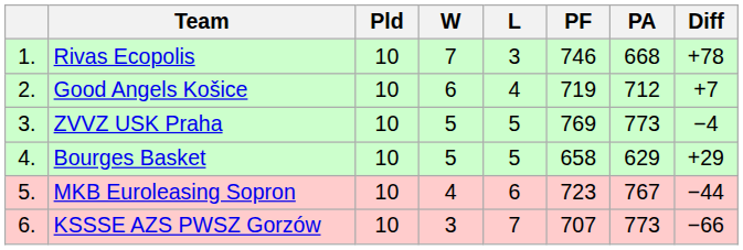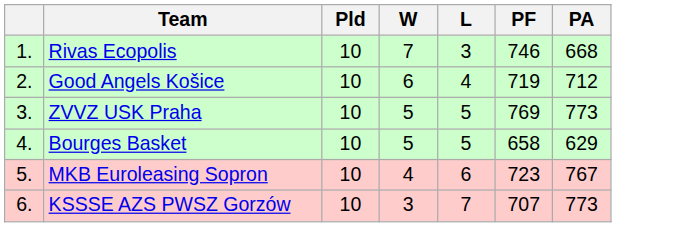- column: Diff | +78 | +7 | −4 | +29 | −44 | −66
